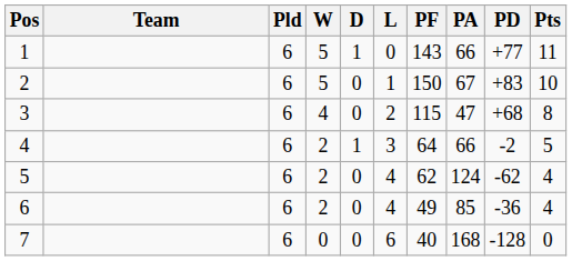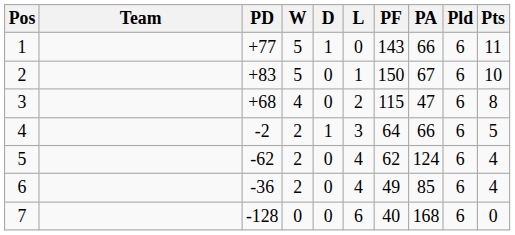columns swapped: Pld <-> PD
